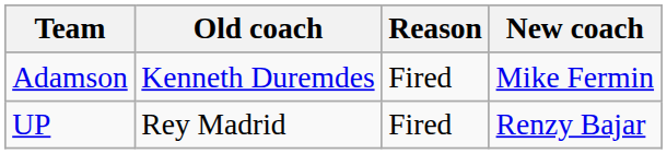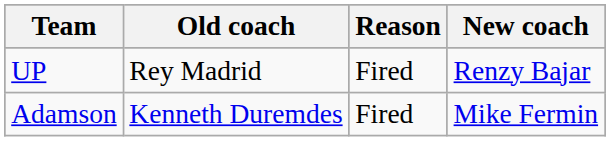rows swapped: UP <-> Adamson
